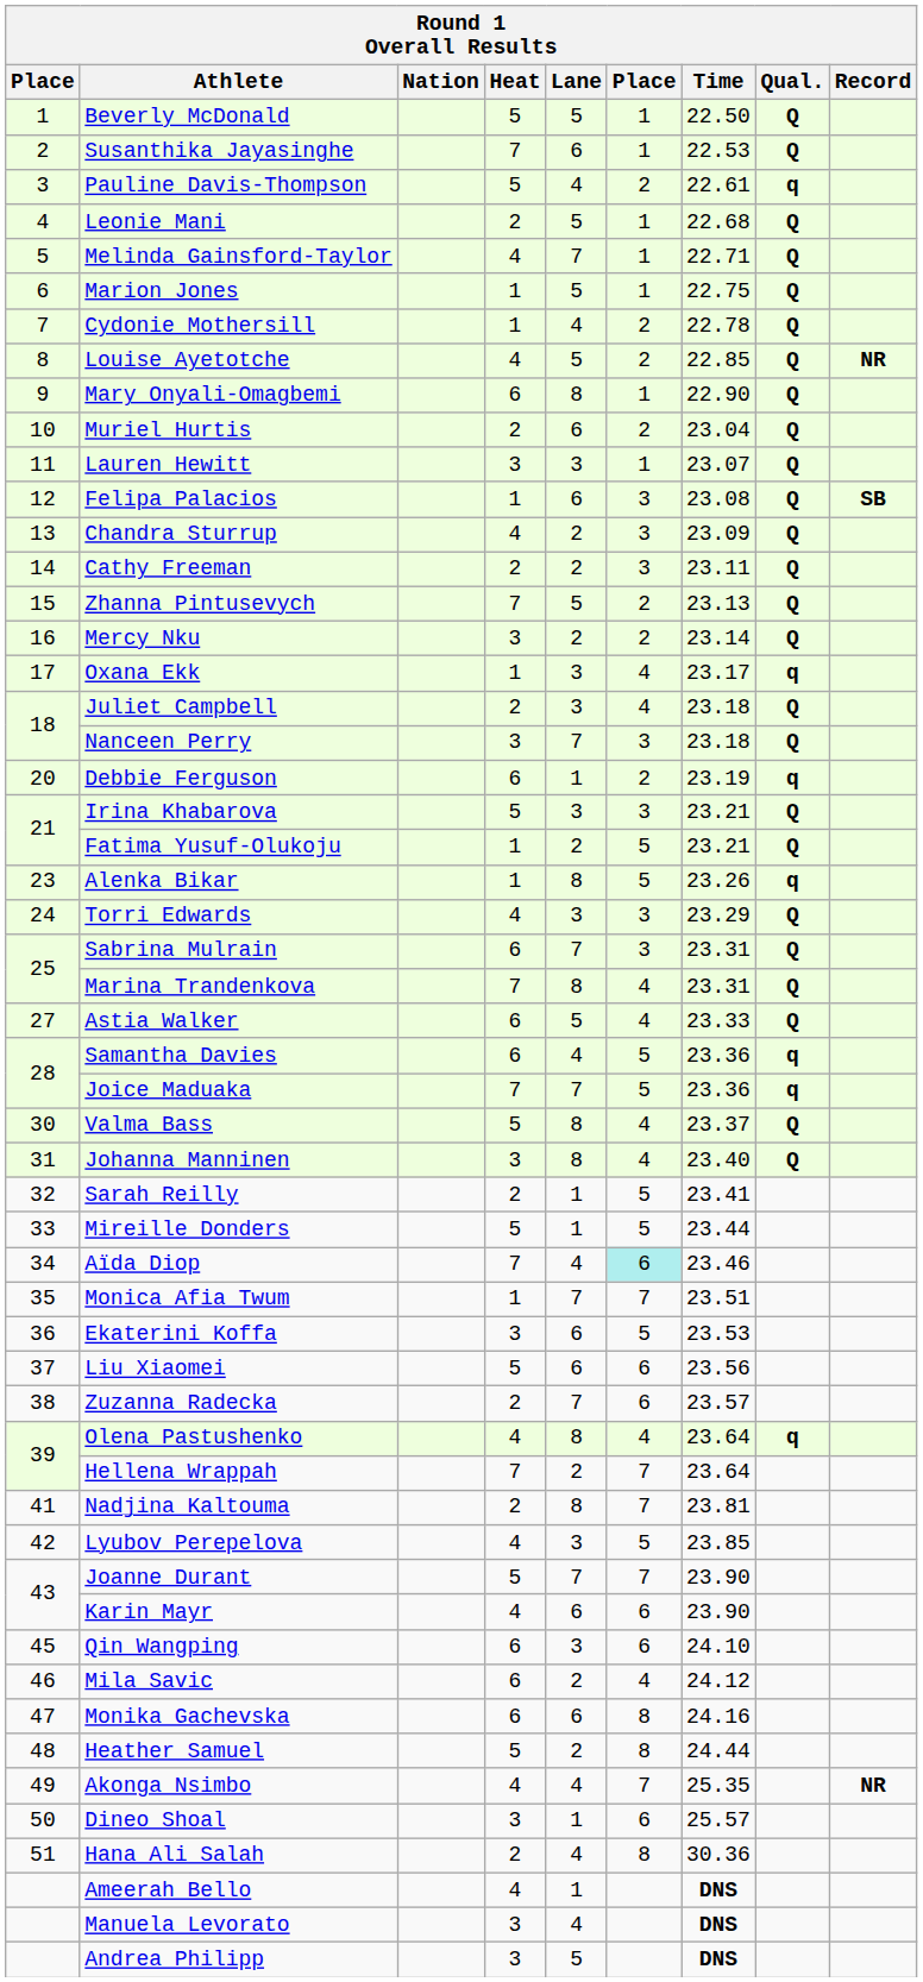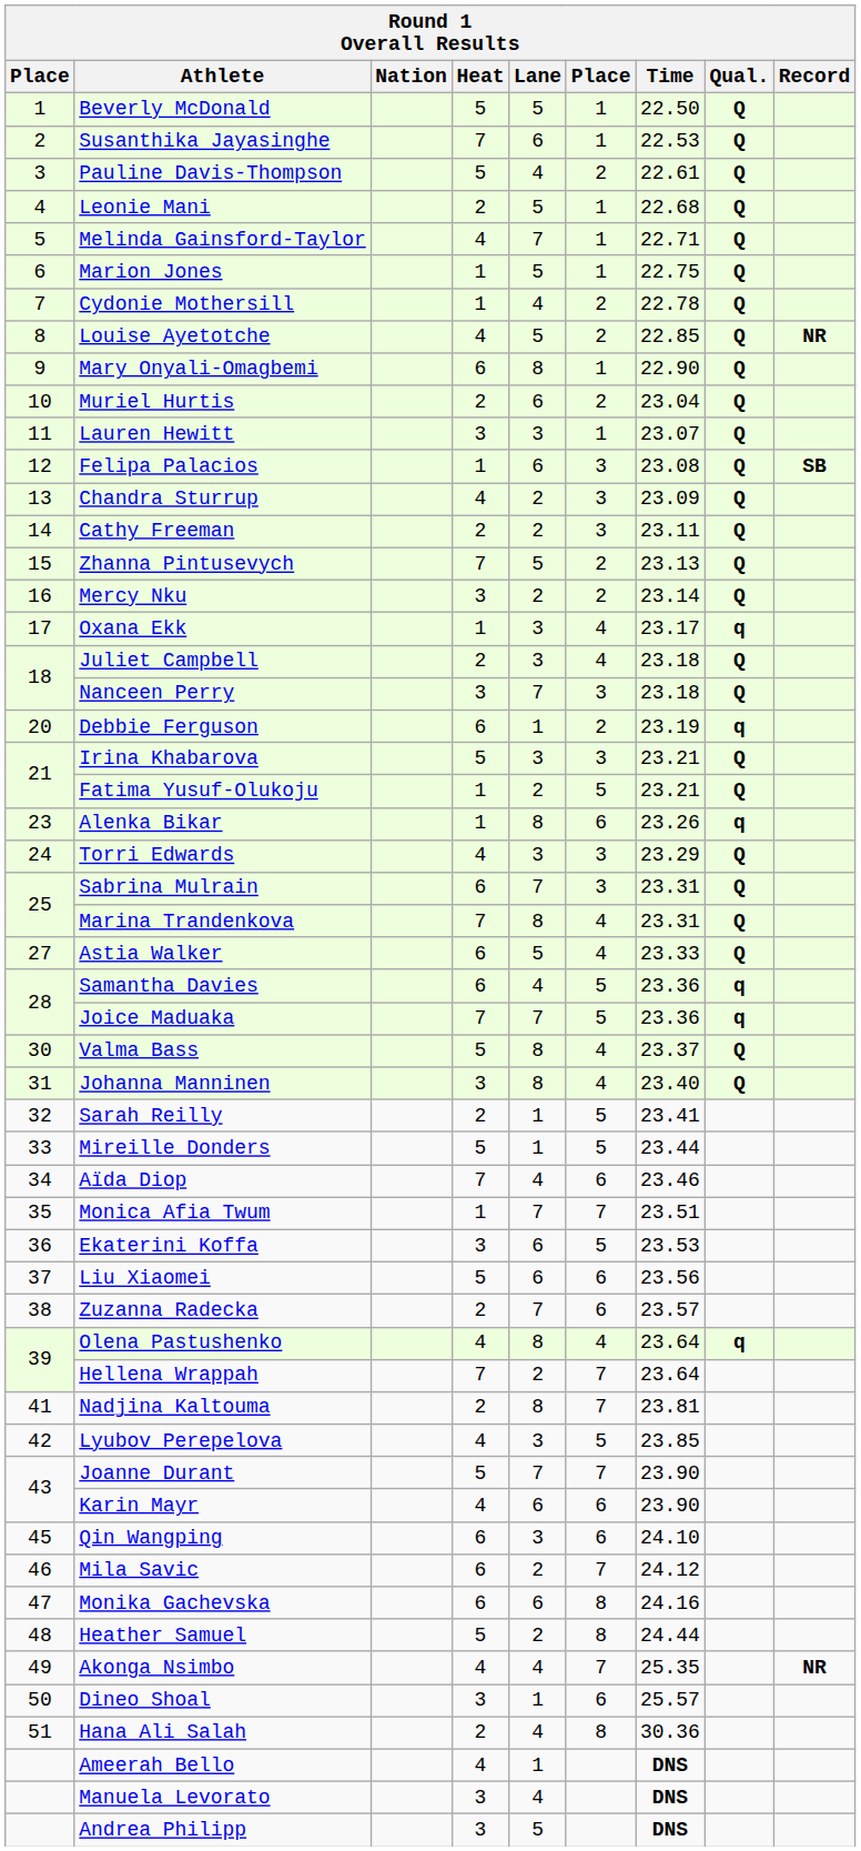Pauline Davis-Thompson | Qual.: q -> Q
Alenka Bikar | column 6: 5 -> 6
Aïda Diop | column 6: paleturquoise background -> no background
Mila Savic | column 6: 4 -> 7
